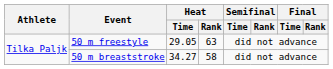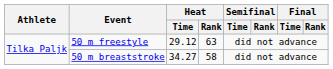50 m freestyle | Heat / Time: 29.05 -> 29.12
